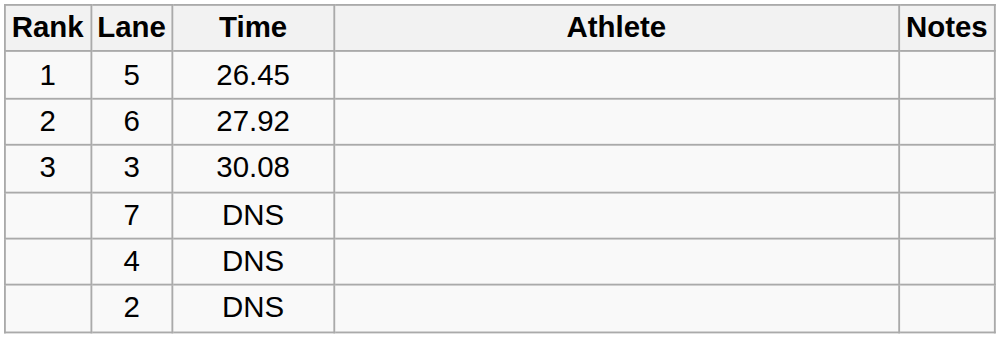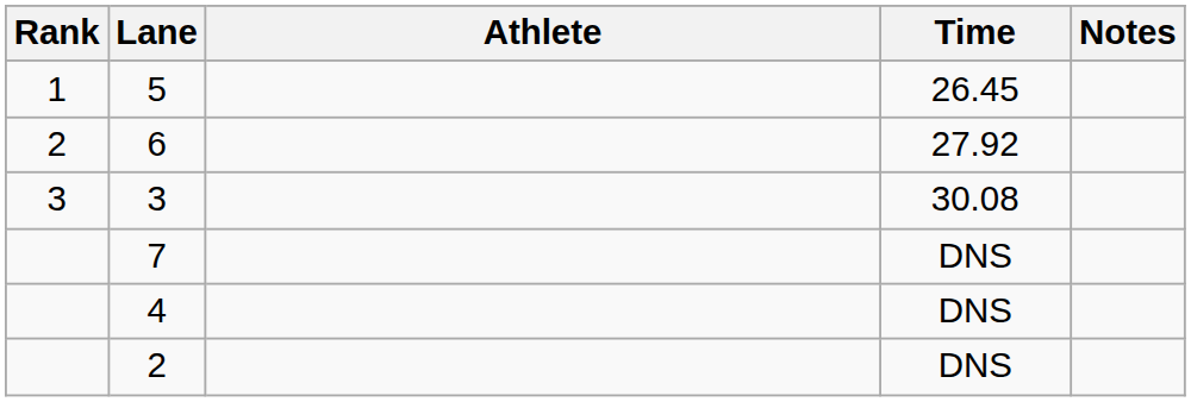columns swapped: Athlete <-> Time
